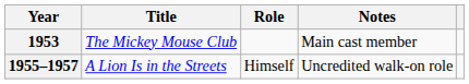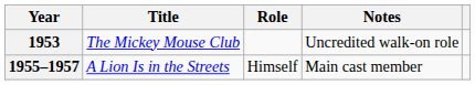1953 | Notes: Main cast member -> Uncredited walk-on role
1955–1957 | Notes: Uncredited walk-on role -> Main cast member
